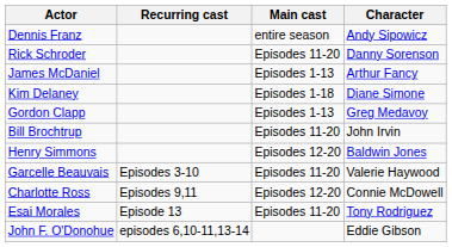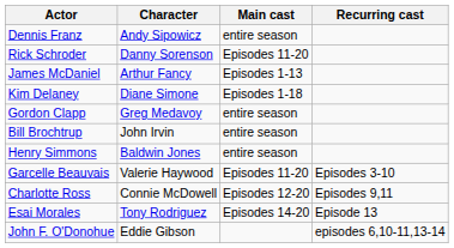columns swapped: Character <-> Recurring cast
Gordon Clapp | Main cast: Episodes 1-13 -> entire season
Bill Brochtrup | Main cast: Episodes 11-20 -> entire season
Henry Simmons | Main cast: Episodes 12-20 -> entire season
Esai Morales | Main cast: Episodes 11-20 -> Episodes 14-20
